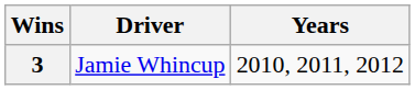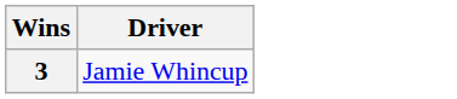- column: Years | 2010, 2011, 2012
